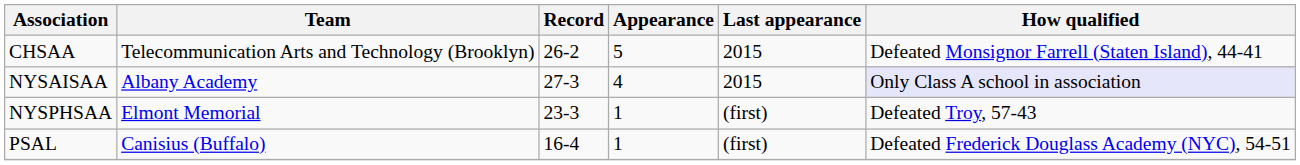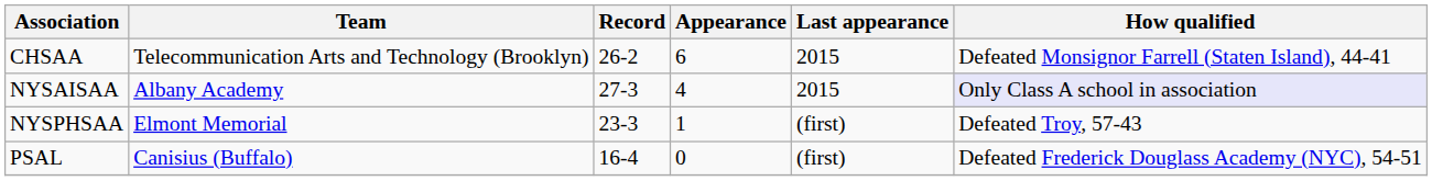CHSAA | Appearance: 5 -> 6
PSAL | Appearance: 1 -> 0
